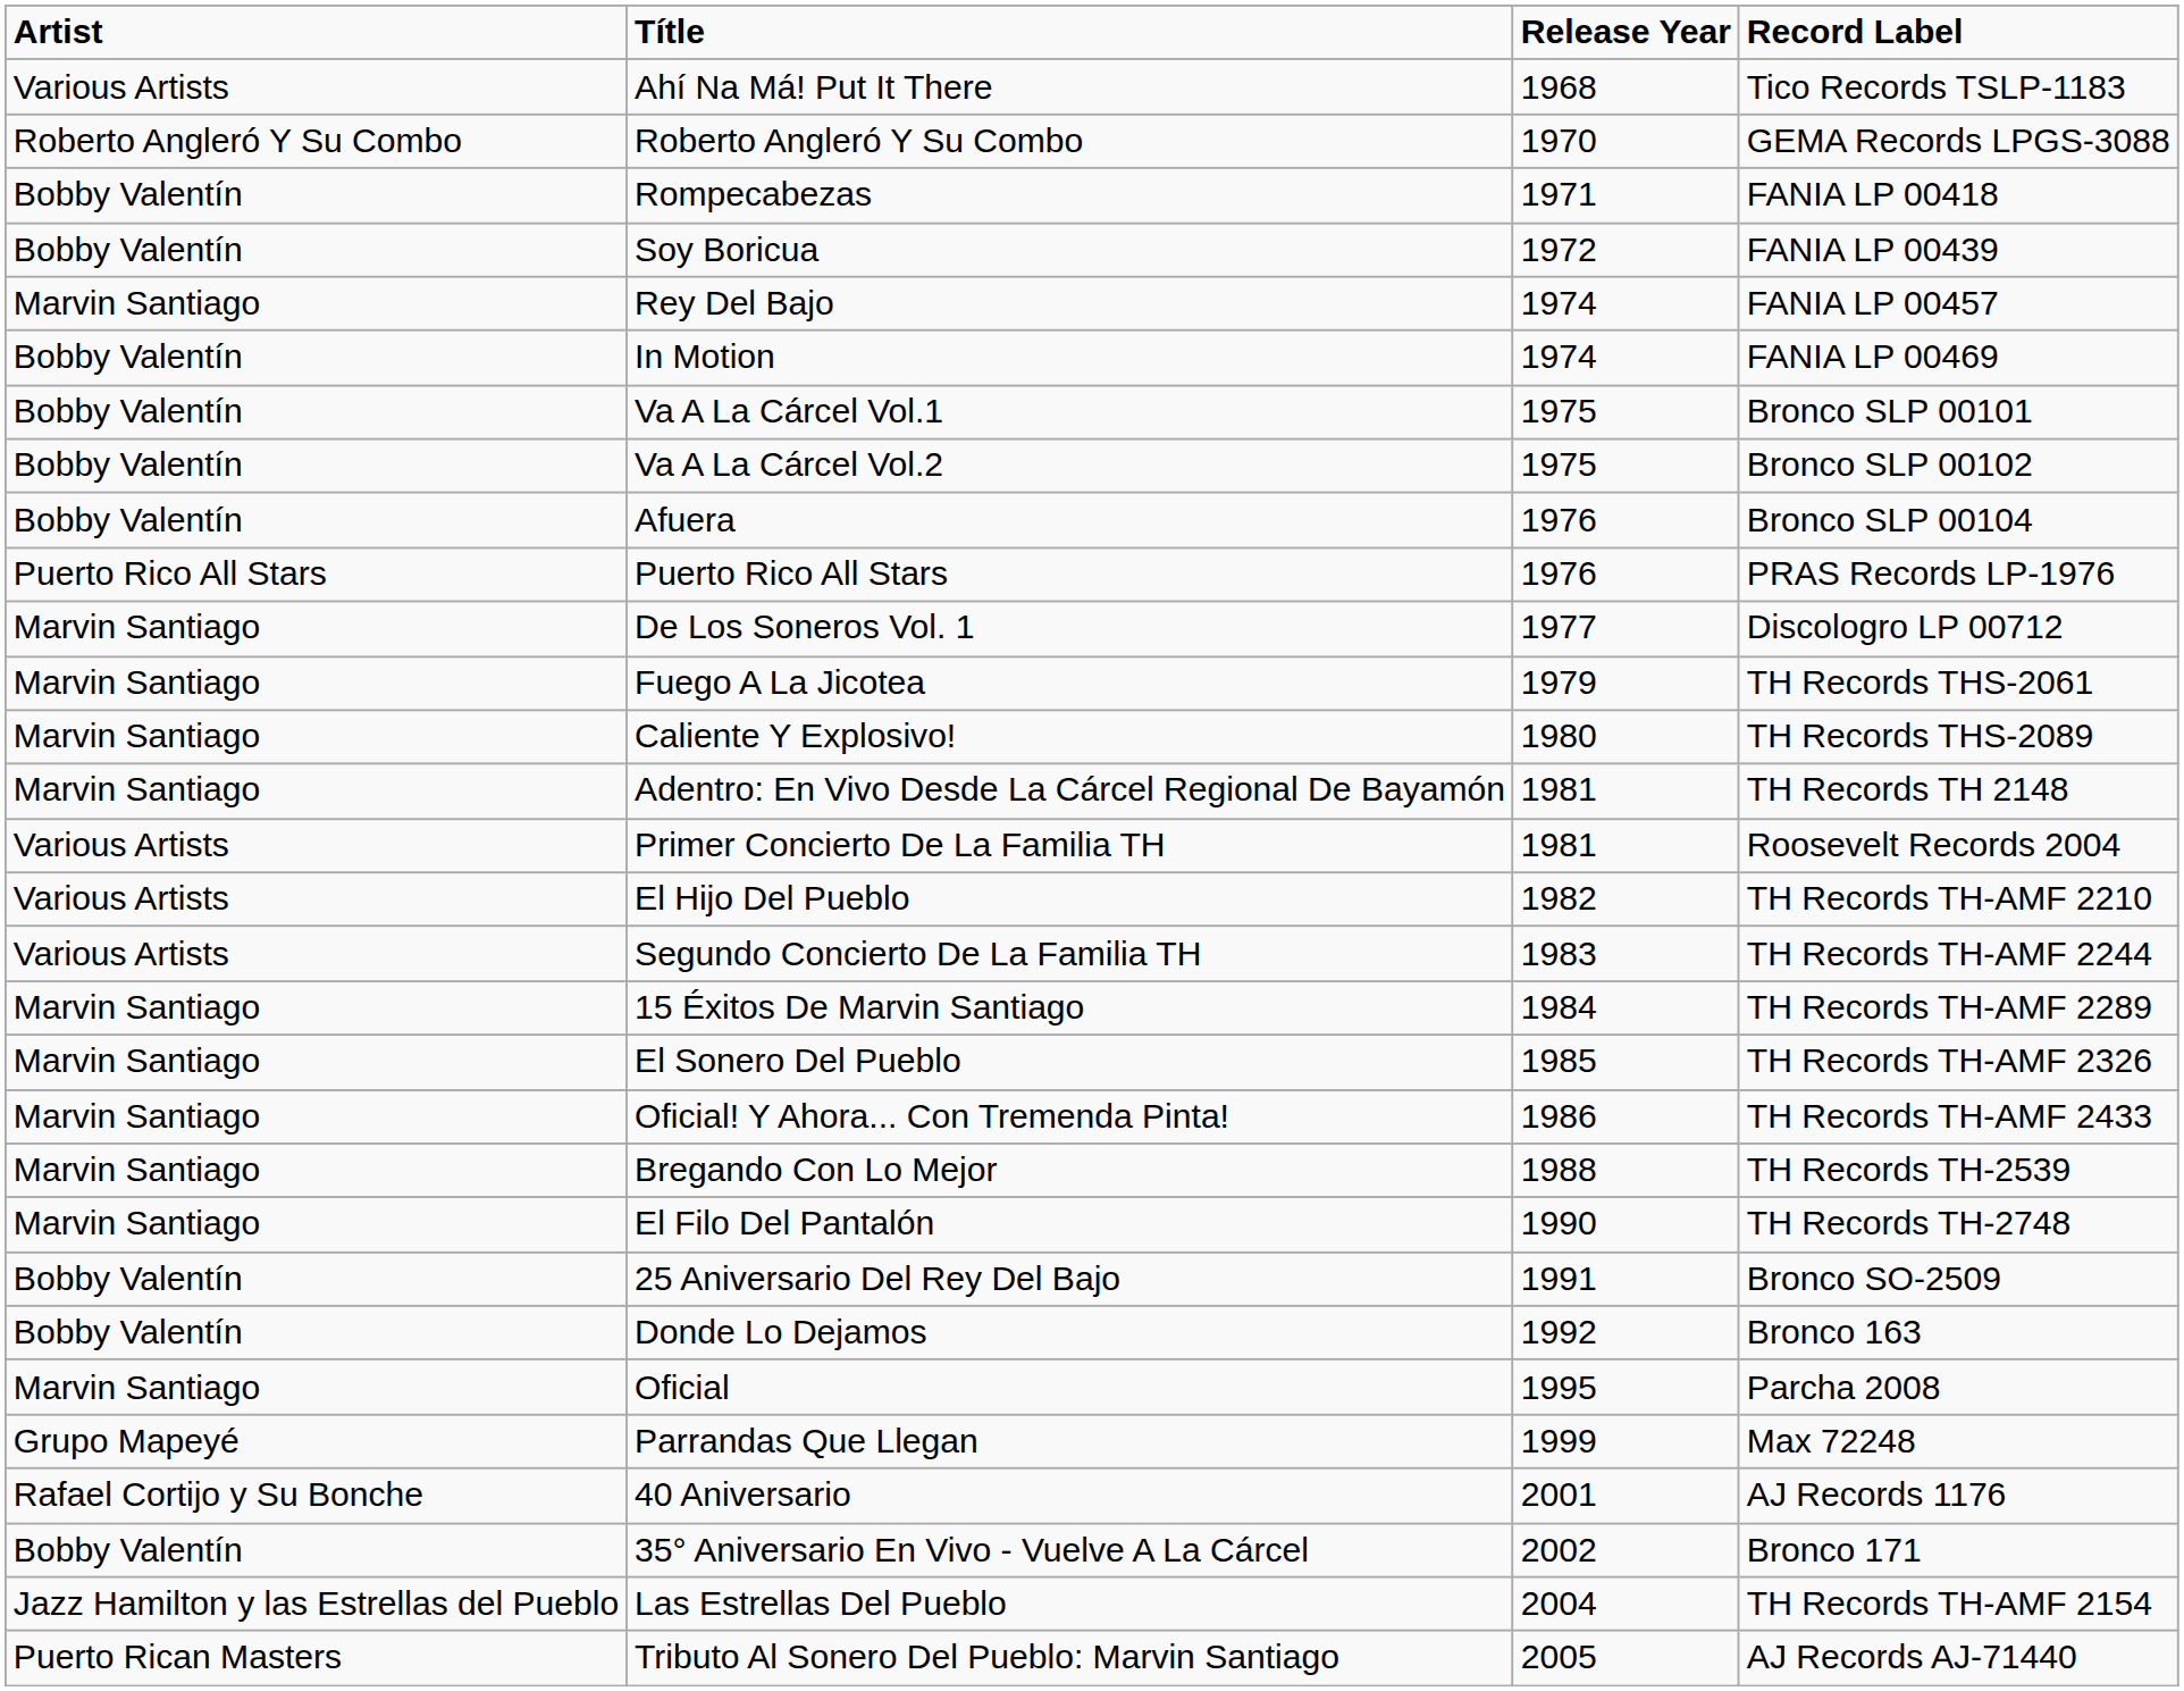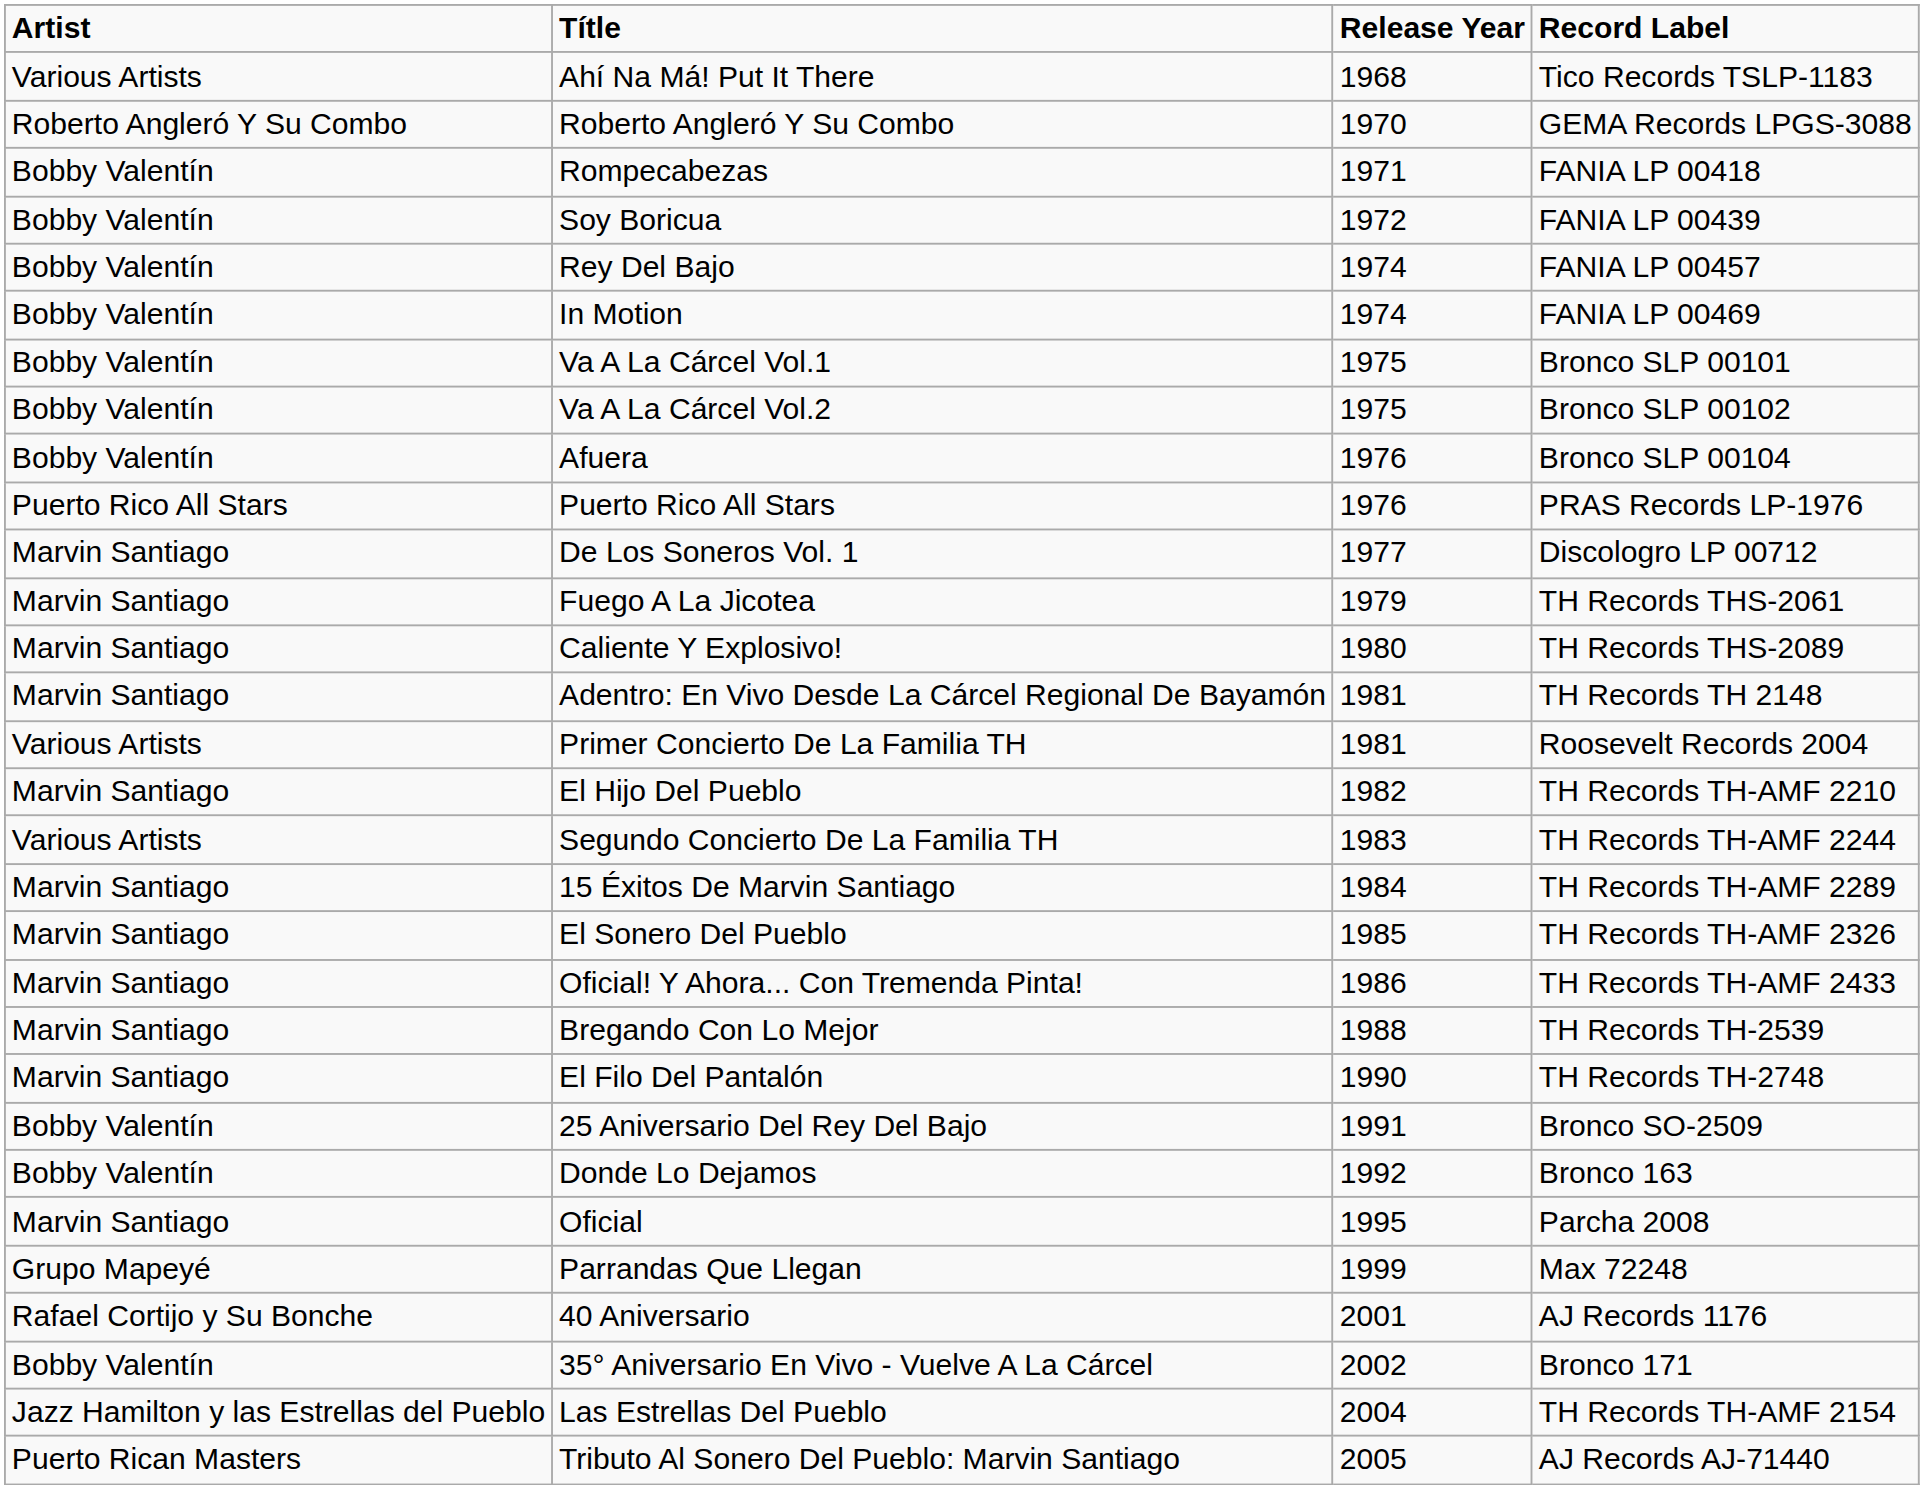Rey Del Bajo | Artist: Marvin Santiago -> Bobby Valentín
El Hijo Del Pueblo | Artist: Various Artists -> Marvin Santiago
